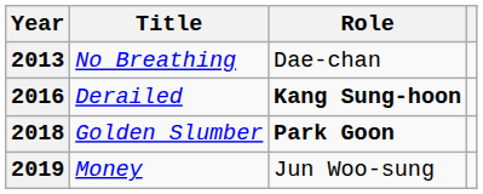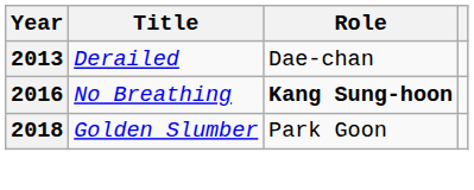2013 | Title: No Breathing -> Derailed
2016 | Title: Derailed -> No Breathing
2018 | Role: bold -> normal
- row: 2019 | Money | Jun Woo-sung
